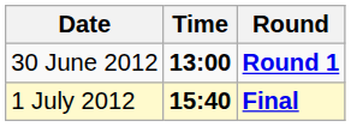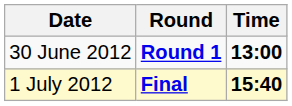columns swapped: Time <-> Round
